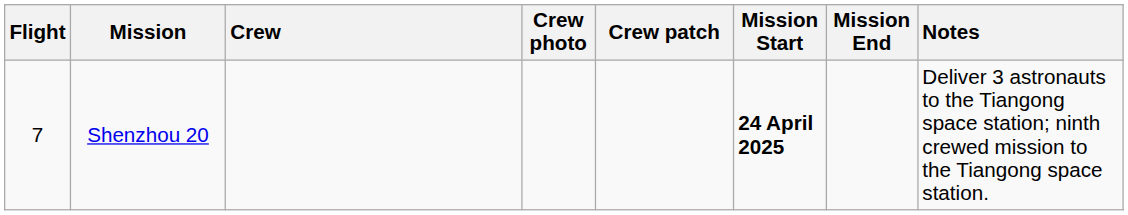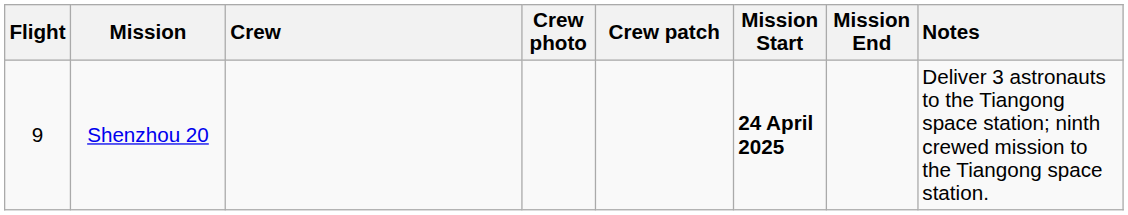Shenzhou 20 | Flight: 7 -> 9
